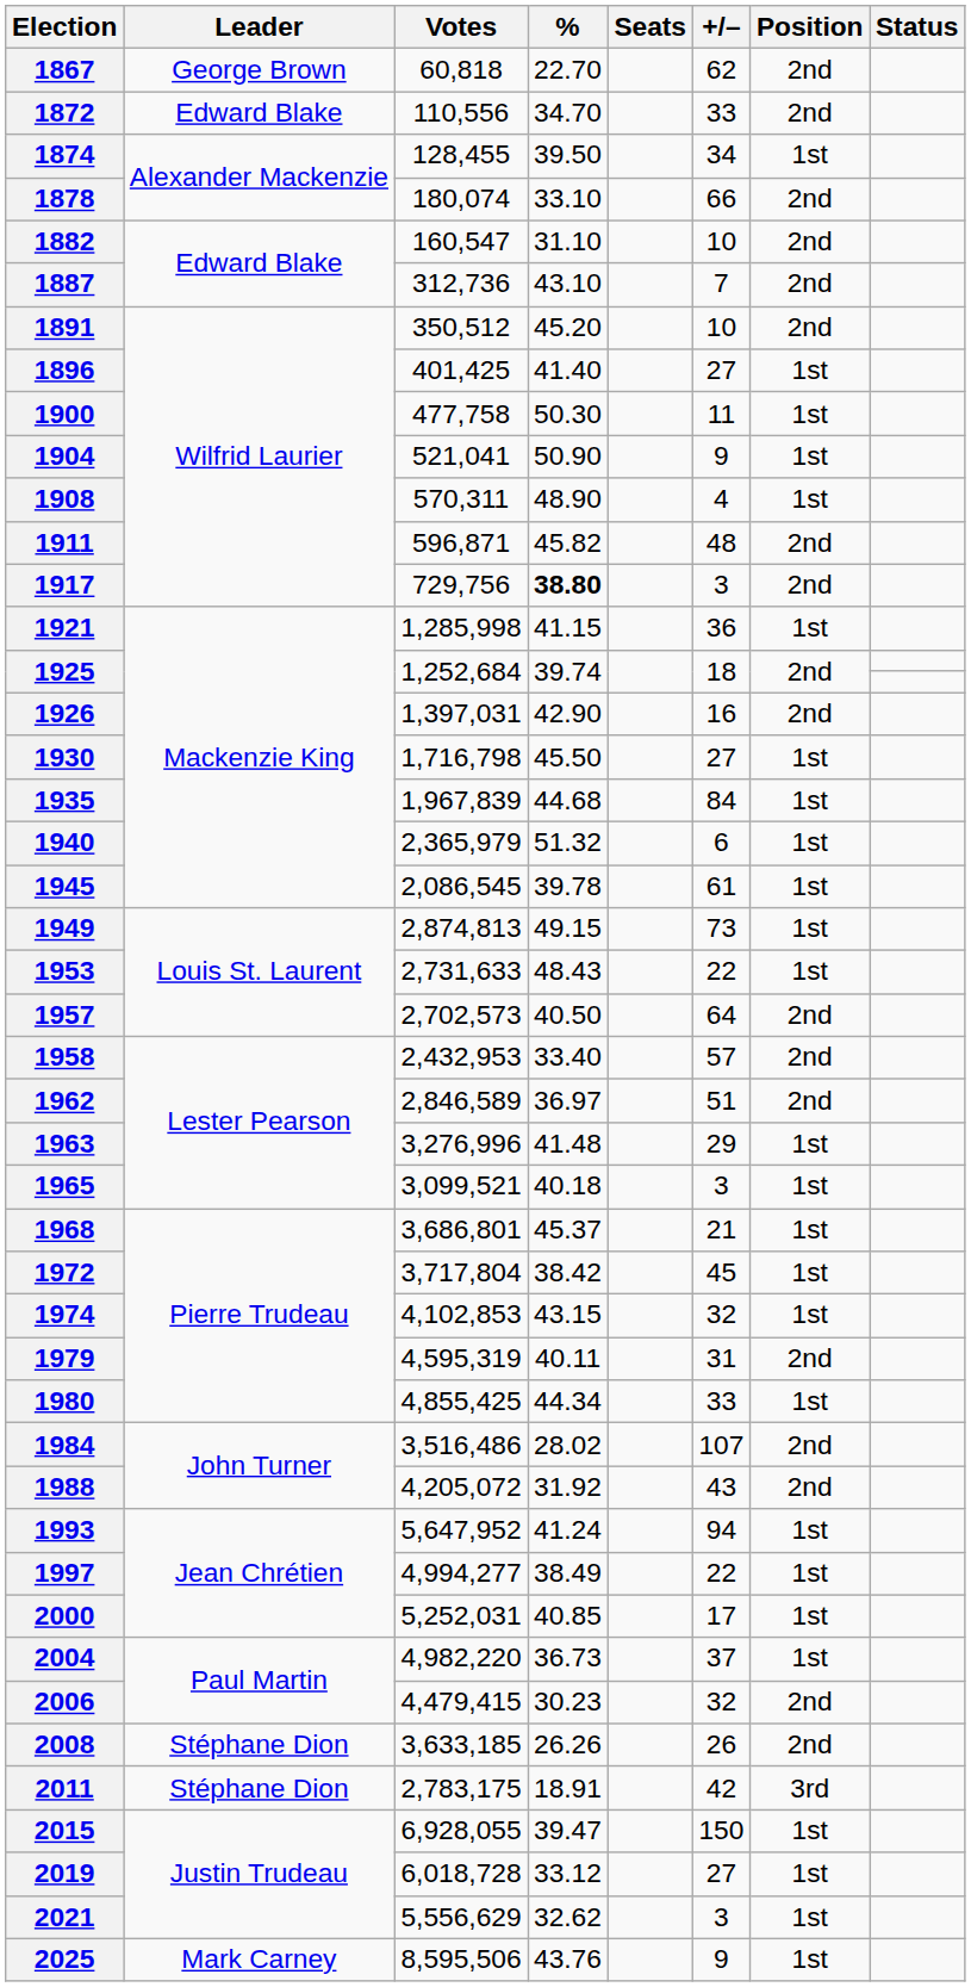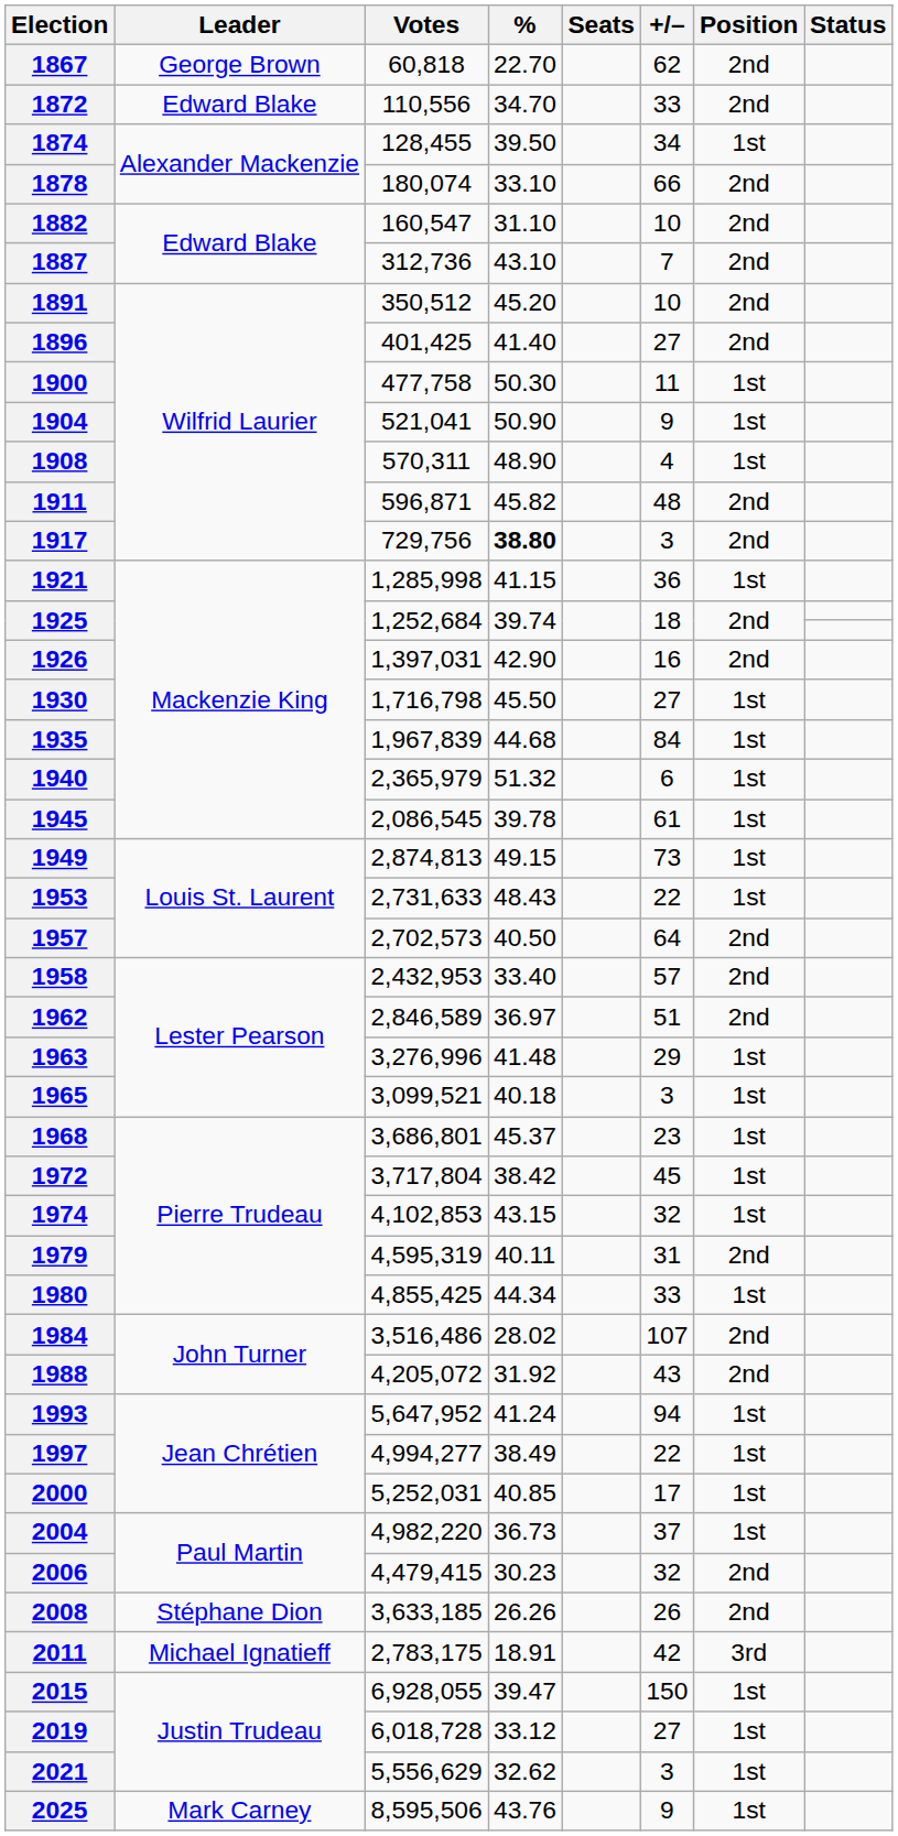1896 | Position: 1st -> 2nd
1968 | +/–: 21 -> 23
2011 | Leader: Stéphane Dion -> Michael Ignatieff
